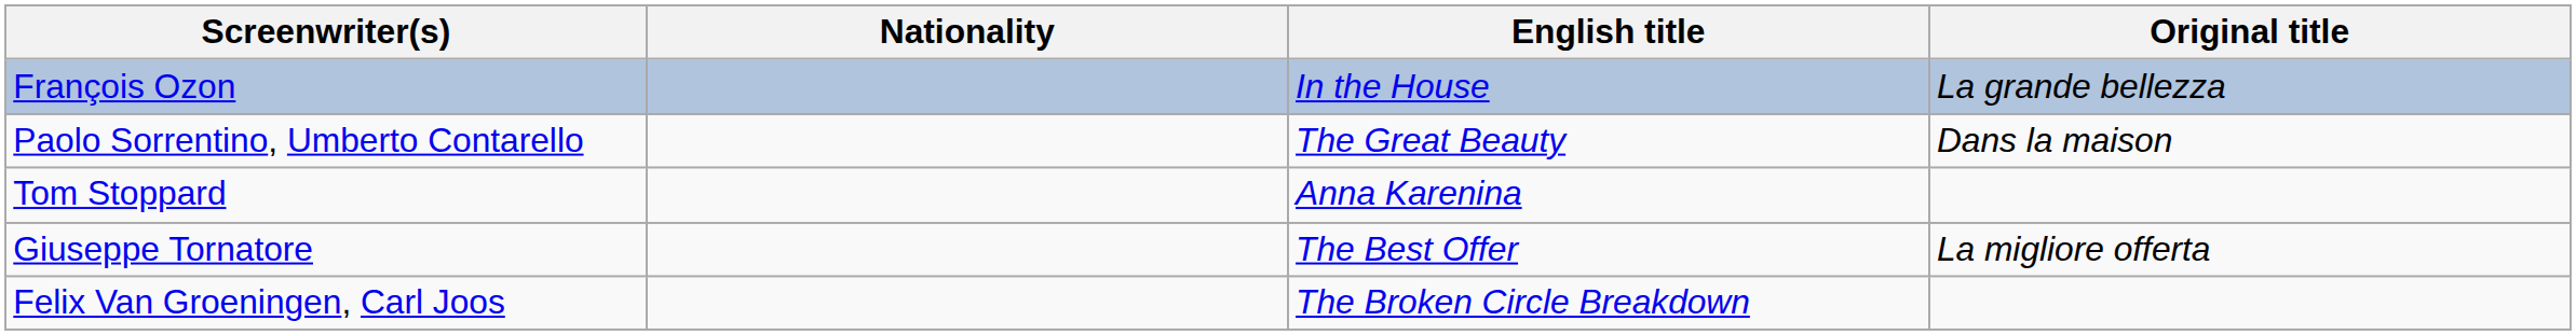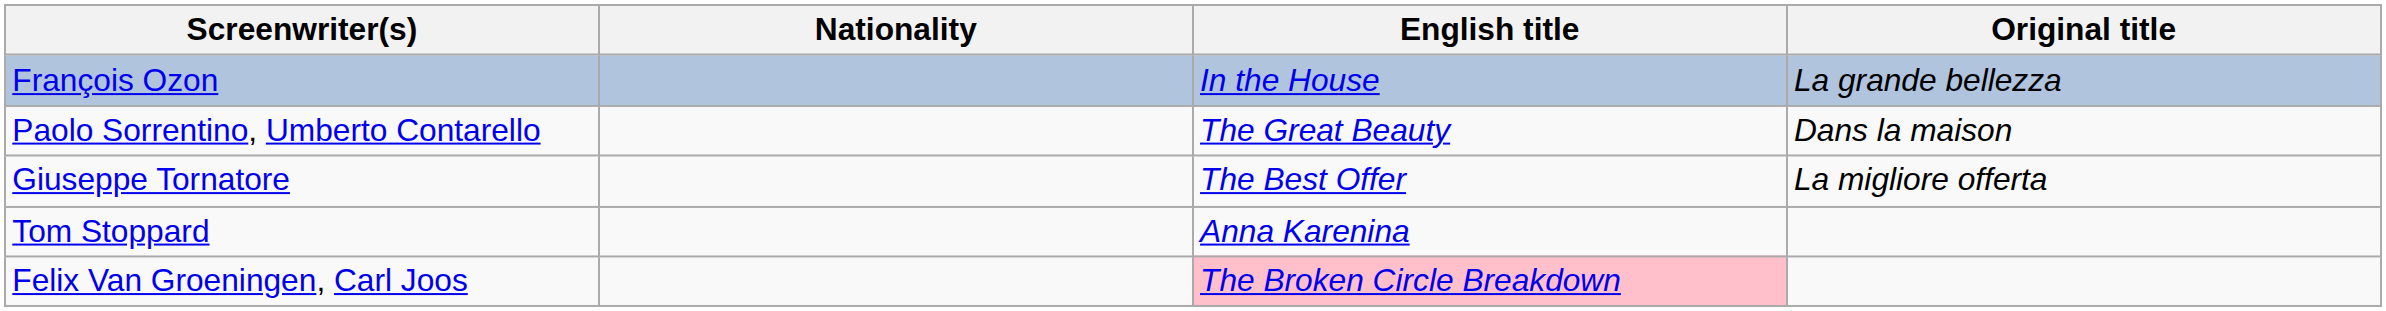rows swapped: Tom Stoppard <-> Giuseppe Tornatore
Felix Van Groeningen, Carl Joos | English title: no background -> pink background
